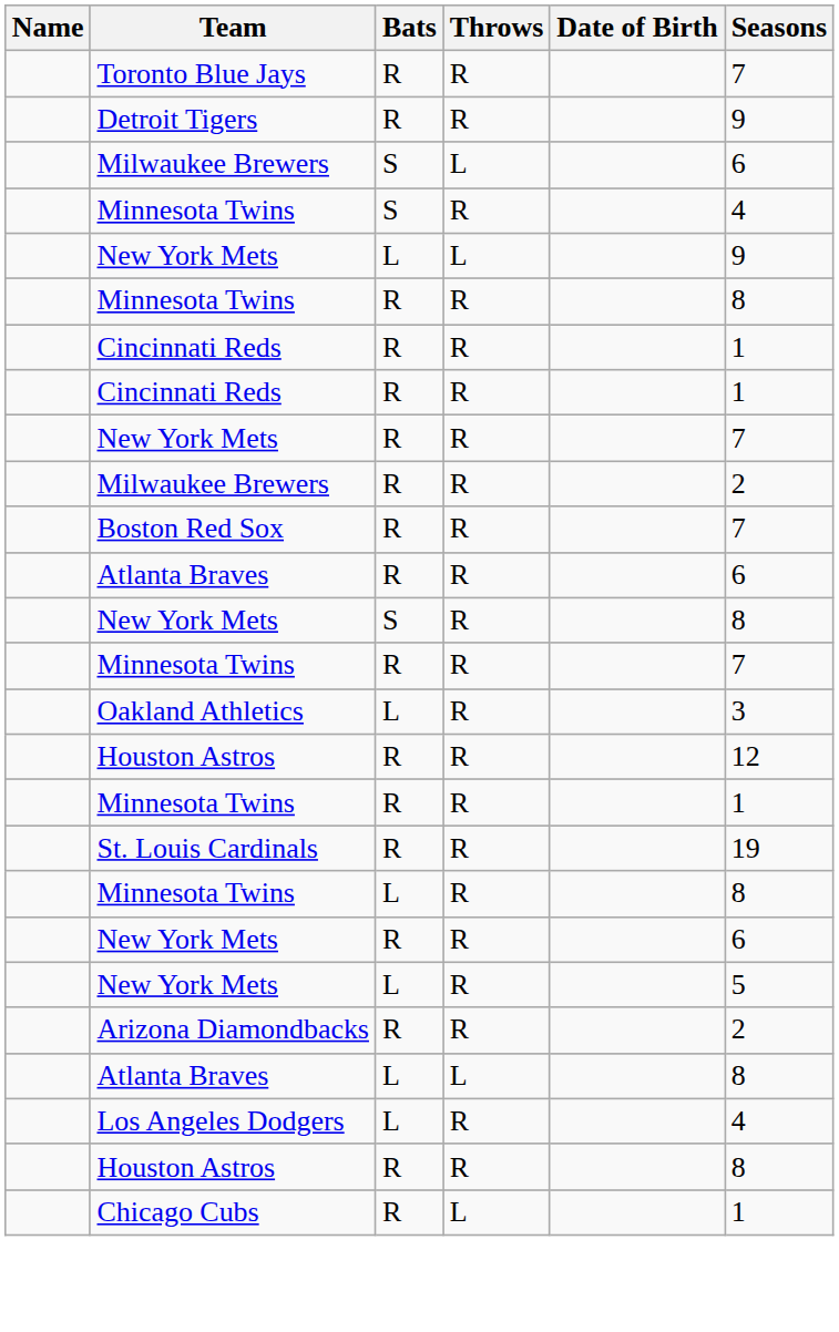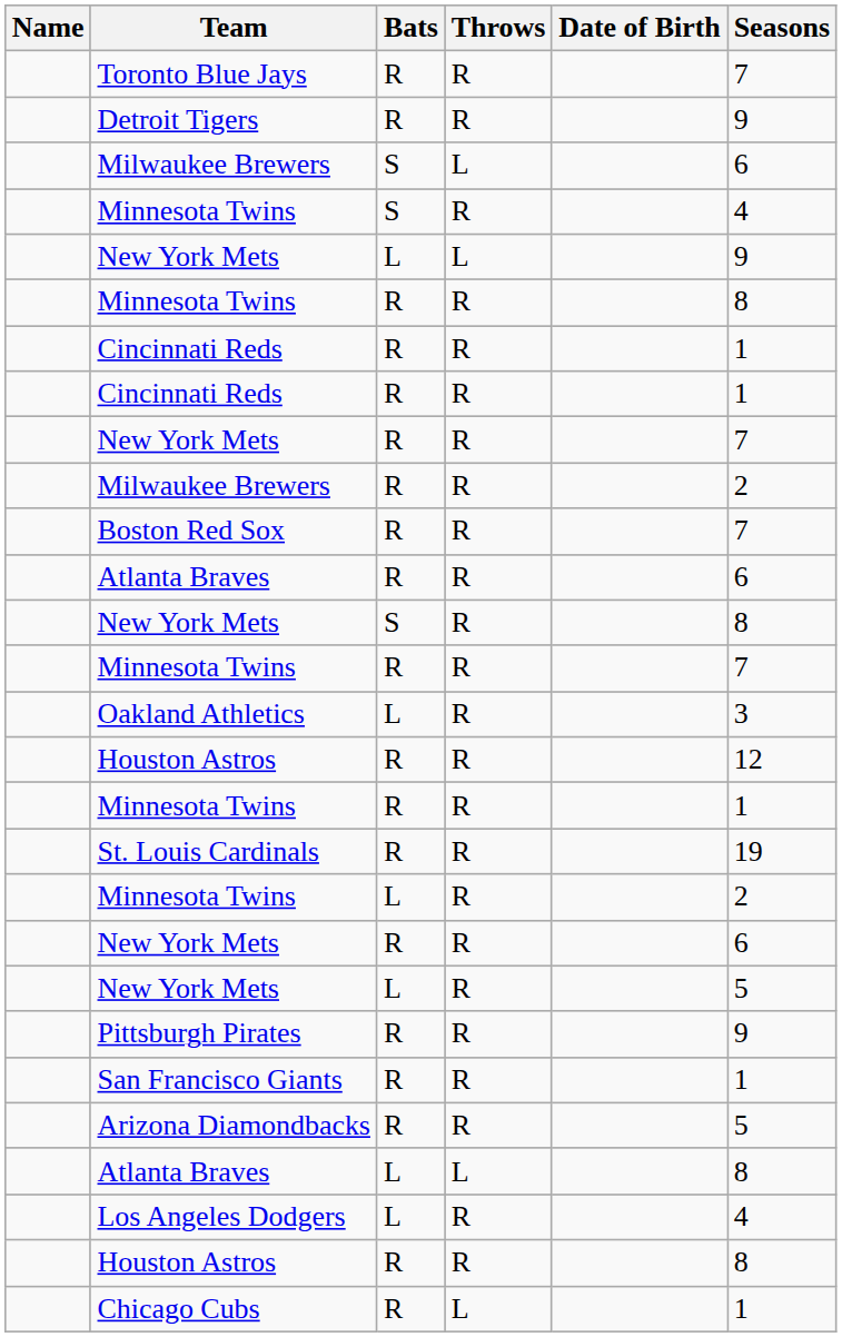Minnesota Twins / L | Seasons: 8 -> 2
+ row: Pittsburgh Pirates | R | R | 9
+ row: San Francisco Giants | R | R | 1
Arizona Diamondbacks | Seasons: 2 -> 5
